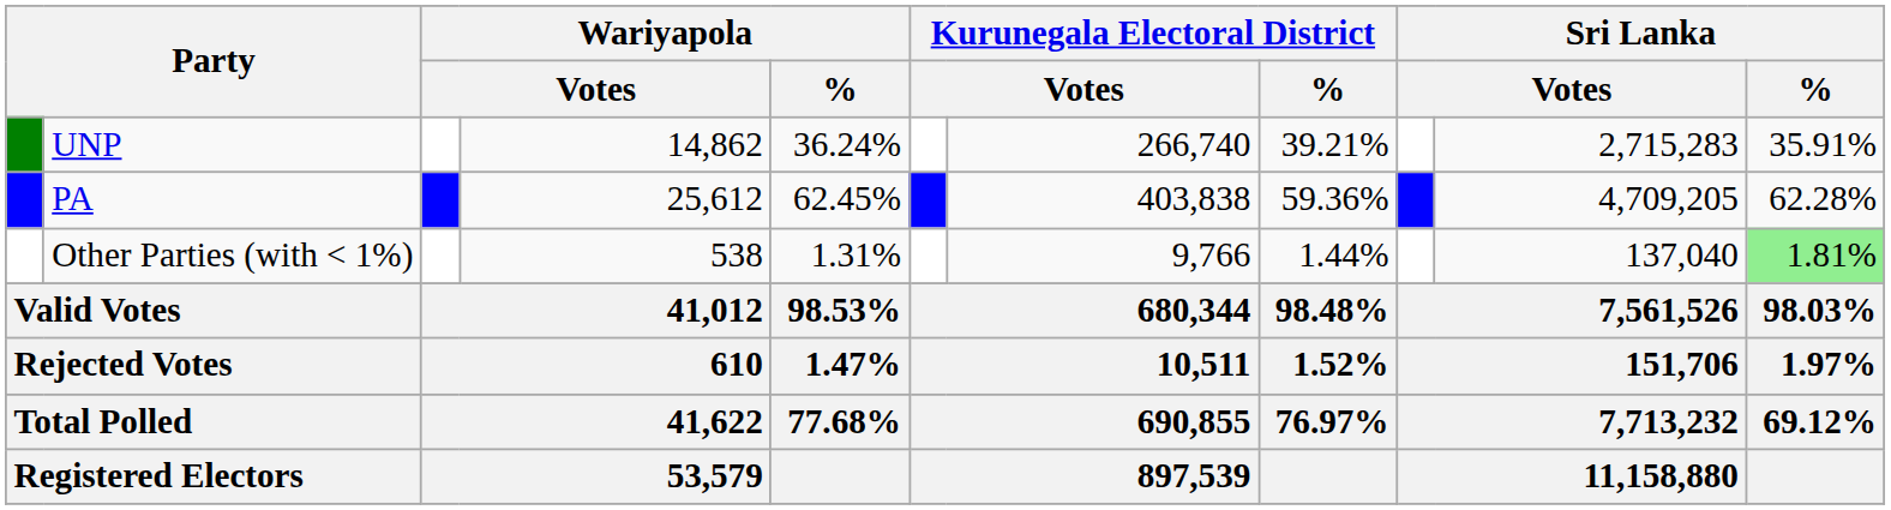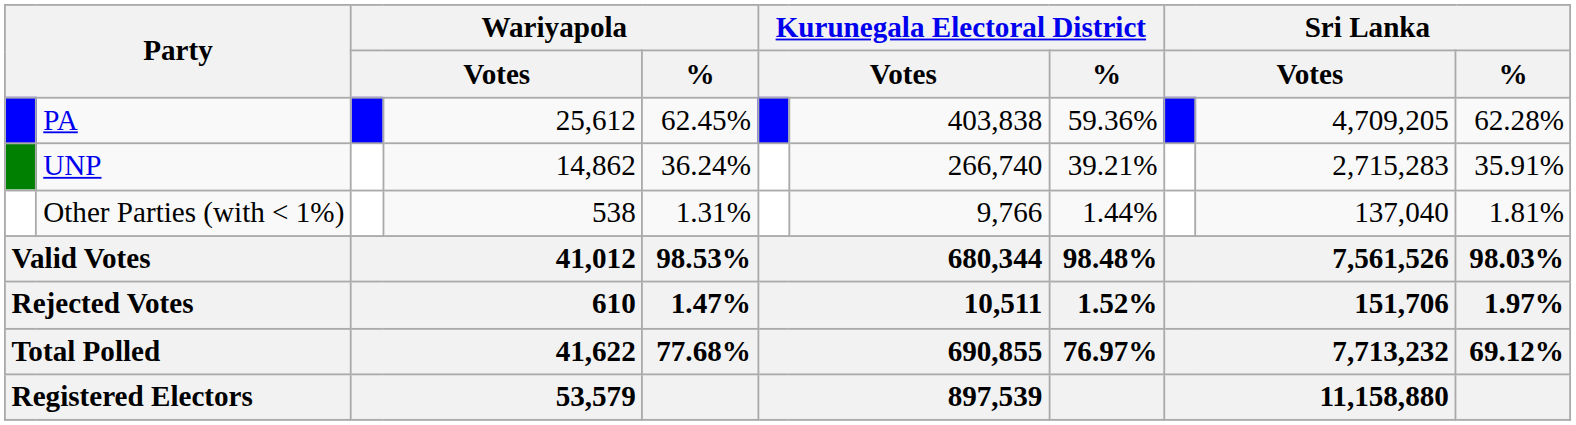rows swapped: PA <-> UNP
Other Parties (with < 1%) | Sri Lanka / %: lightgreen background -> no background
